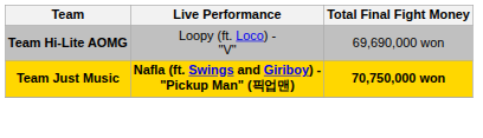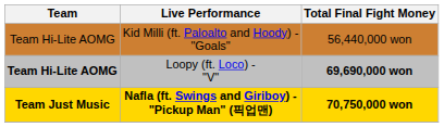+ row: Team Hi-Lite AOMG | Kid Milli (ft. Paloalto and Hoody) - "Goals" | 56,440,000 won
Loopy (ft. Loco) - "V" | Total Final Fight Money: normal -> bold
